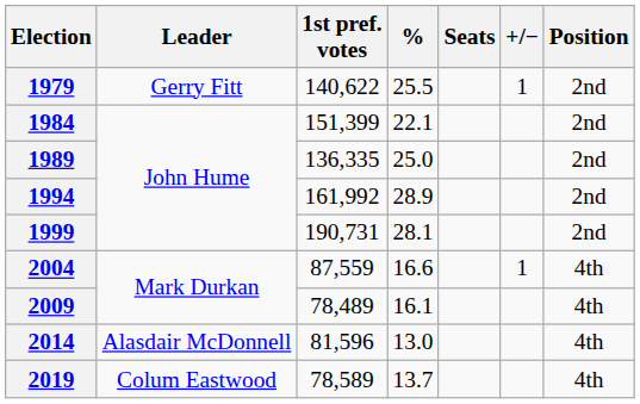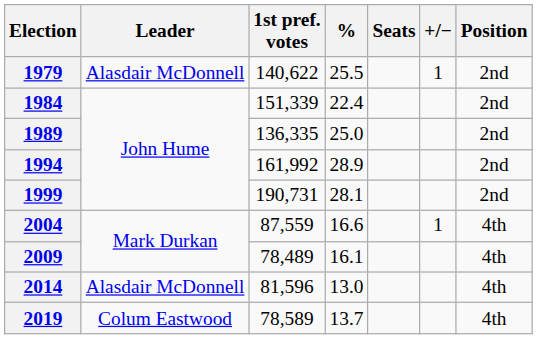1979 | Leader: Gerry Fitt -> Alasdair McDonnell
1984 | 1st pref. votes: 151,399 -> 151,339
1984 | %: 22.1 -> 22.4
